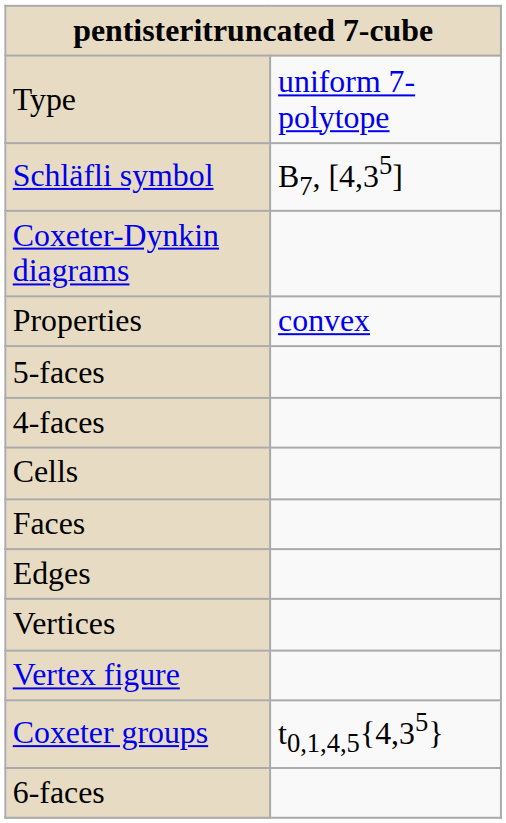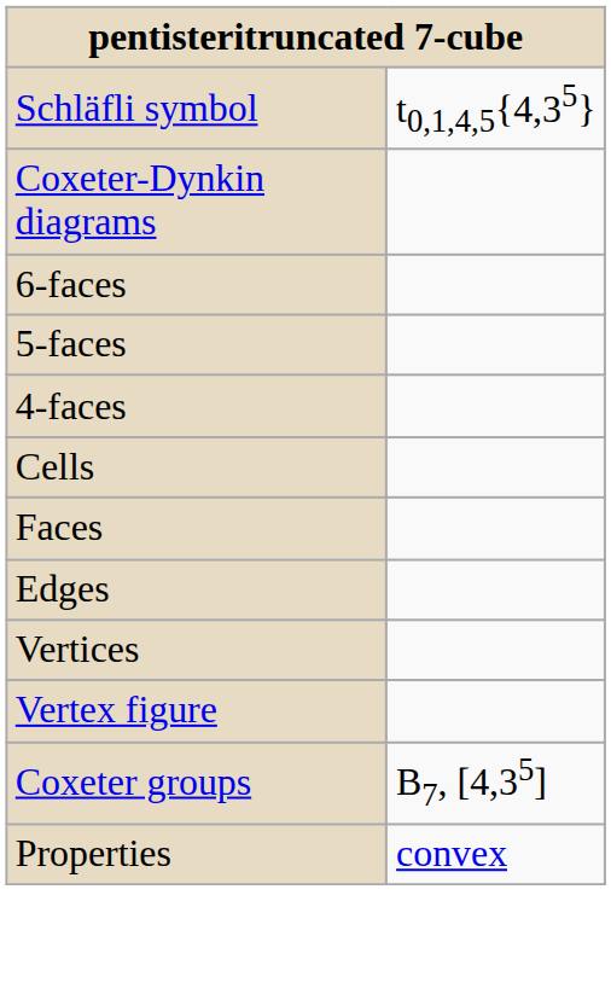- row: Type | uniform 7-polytope
Schläfli symbol | column 2: B7, [4,35] -> t0,1,4,5{4,35}
rows swapped: 6-faces <-> Properties
Coxeter groups | column 2: t0,1,4,5{4,35} -> B7, [4,35]
